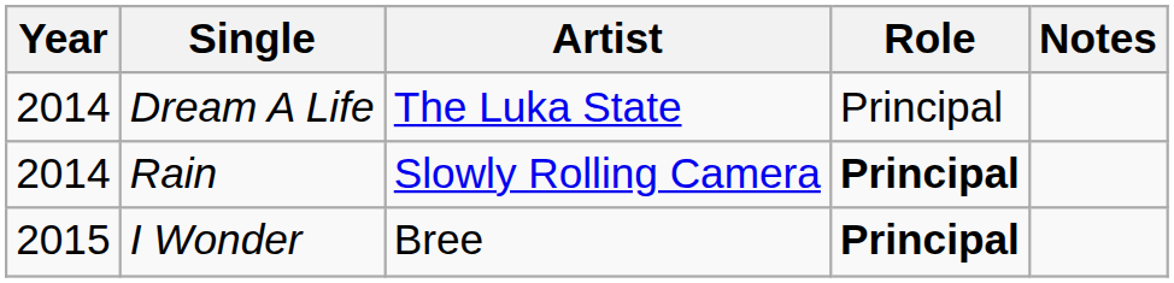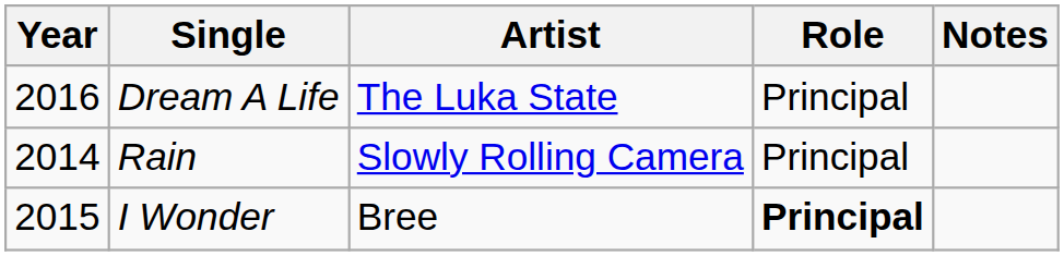Dream A Life | Year: 2014 -> 2016
Rain | Role: bold -> normal
